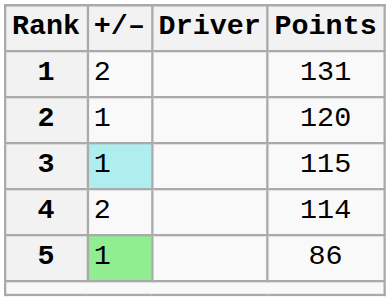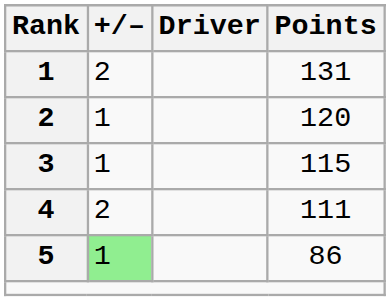3 | +/–: paleturquoise background -> no background
4 | Points: 114 -> 111
